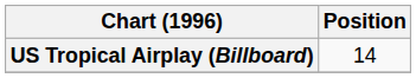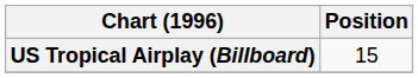US Tropical Airplay (Billboard) | Position: 14 -> 15
